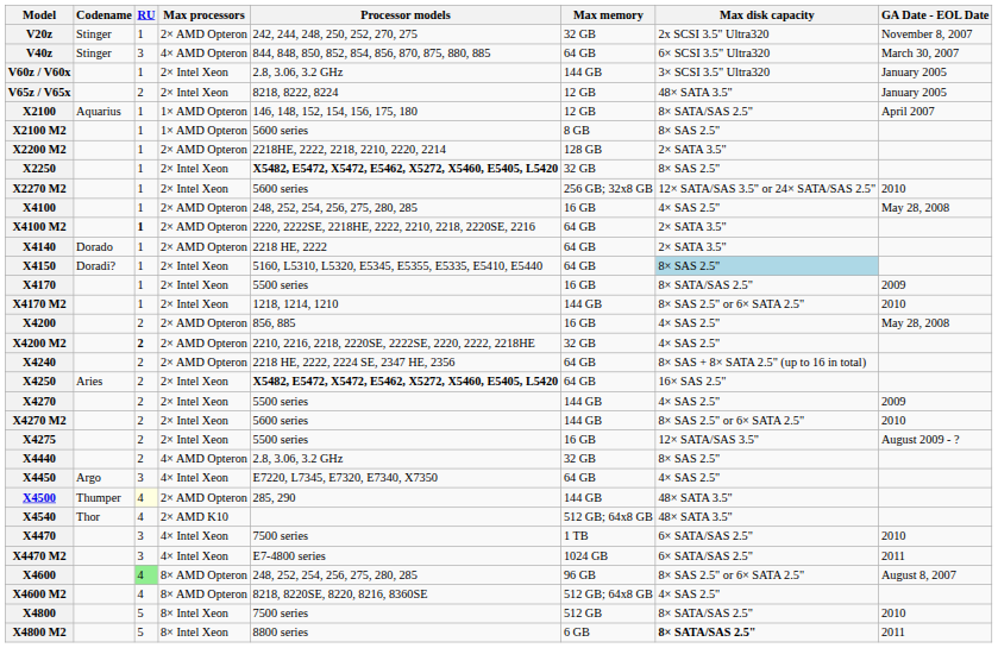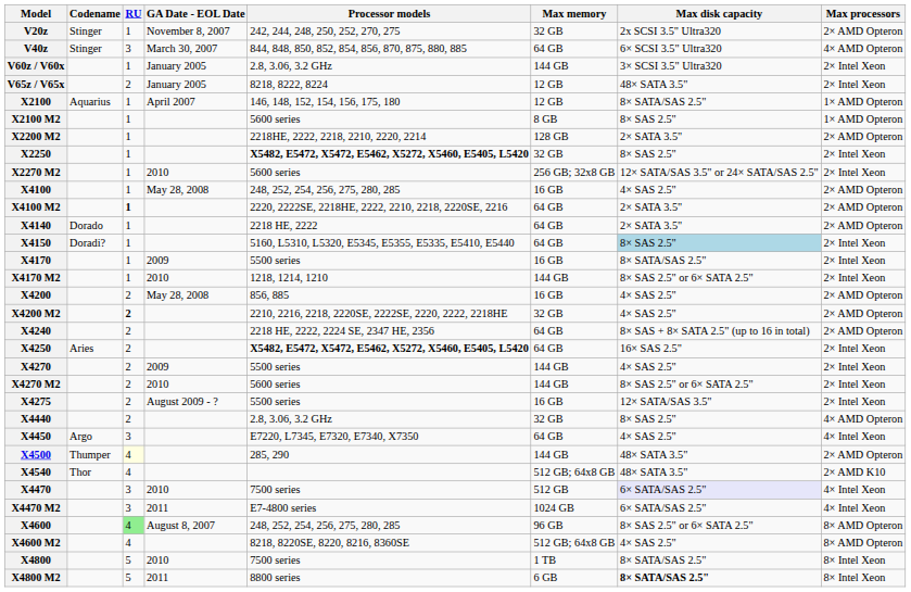columns swapped: Max processors <-> GA Date - EOL Date
X4470 | Max memory: 1 TB -> 512 GB
X4470 | Max disk capacity: no background -> lavender background
X4800 | Max memory: 512 GB -> 1 TB
